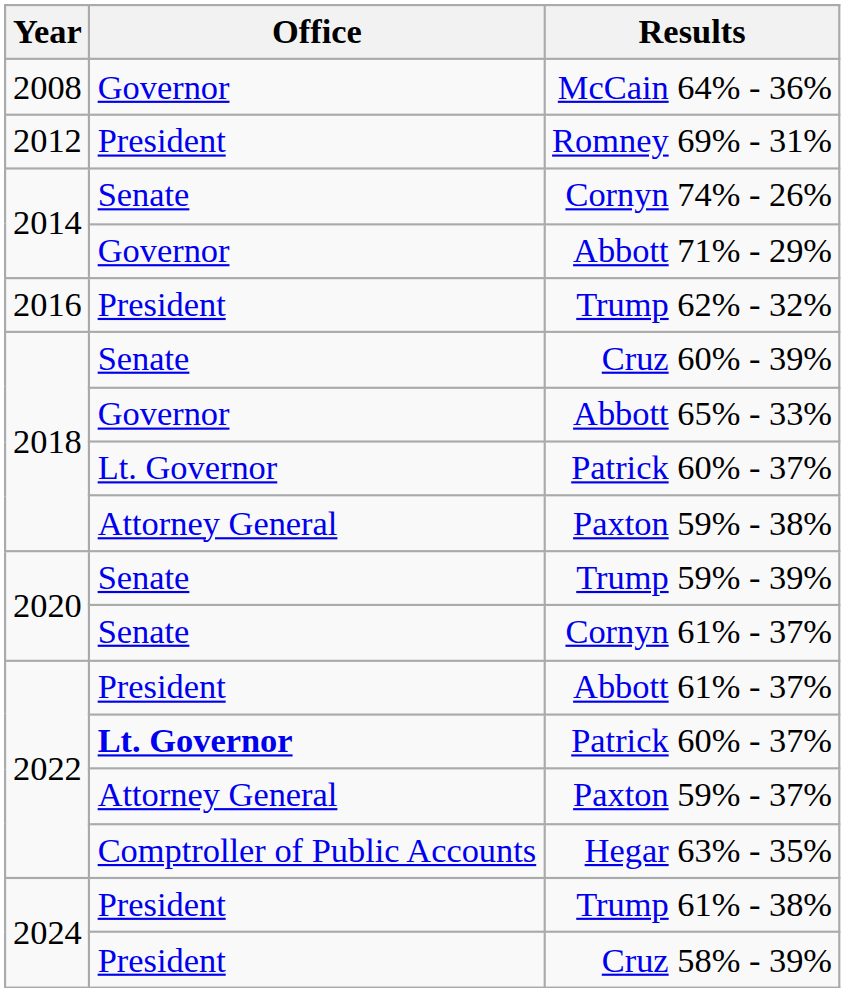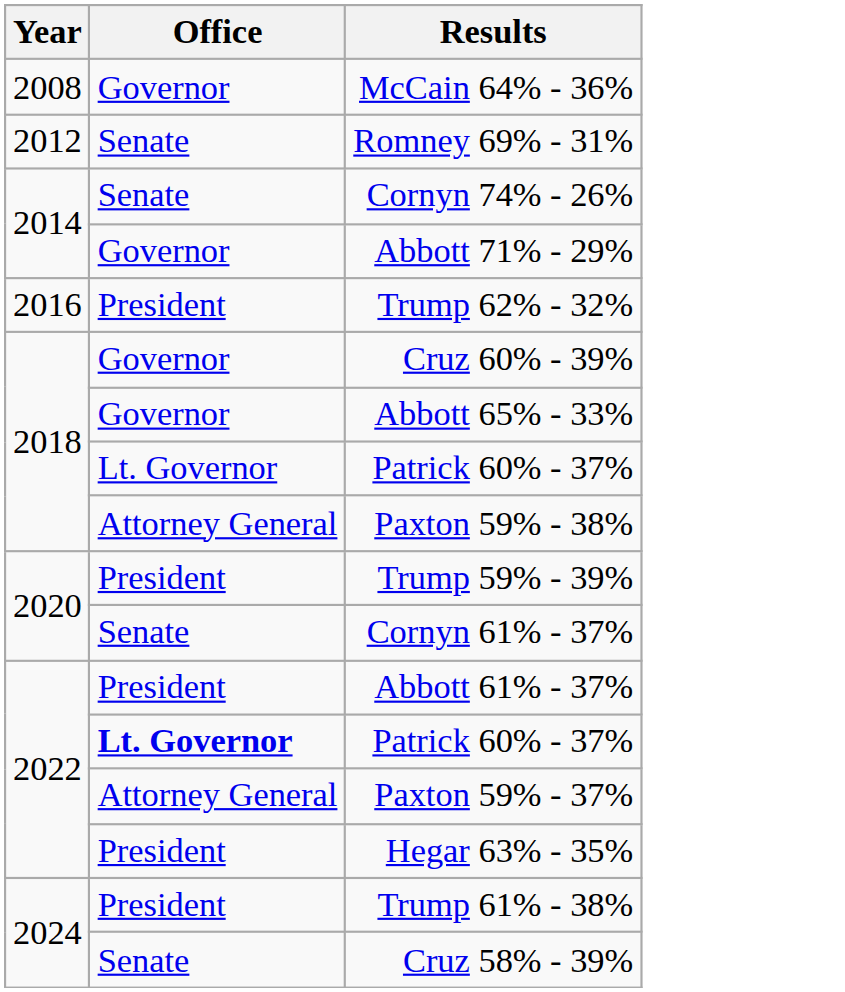Romney 69% - 31% | Office: President -> Senate
Cruz 60% - 39% | Office: Senate -> Governor
Trump 59% - 39% | Office: Senate -> President
Hegar 63% - 35% | Office: Comptroller of Public Accounts -> President
Cruz 58% - 39% | Office: President -> Senate
